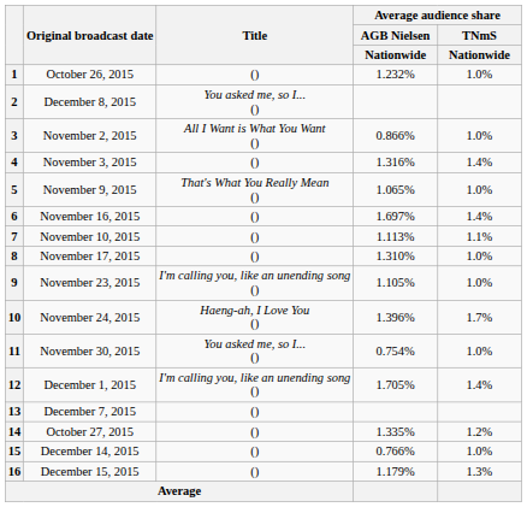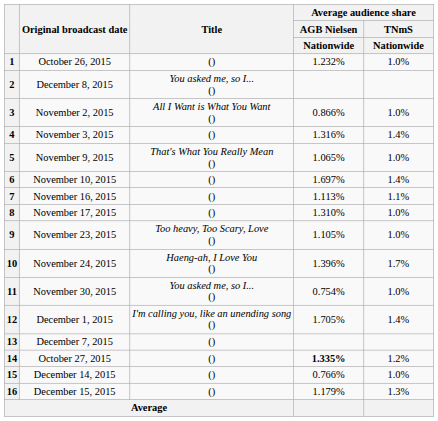6 | Original broadcast date: November 16, 2015 -> November 10, 2015
7 | Original broadcast date: November 10, 2015 -> November 16, 2015
9 | Title: I'm calling you, like an unending song () -> Too heavy, Too Scary, Love ()
14 | Average audience share / AGB Nielsen / Nationwide: normal -> bold
